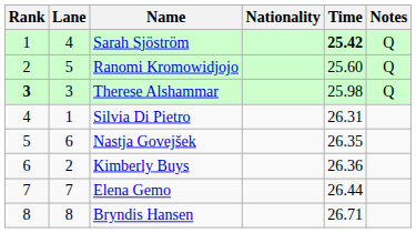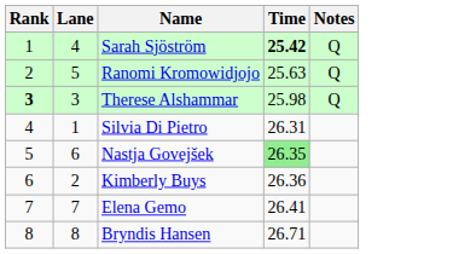- column: Nationality
Ranomi Kromowidjojo | Time: 25.60 -> 25.63
Nastja Govejšek | Time: no background -> lightgreen background
Elena Gemo | Time: 26.44 -> 26.41
